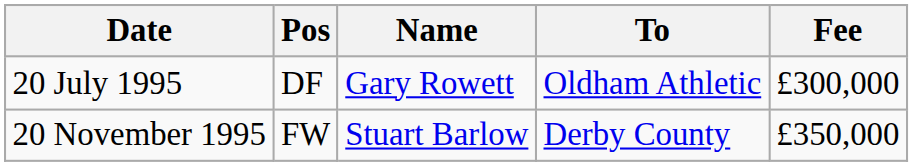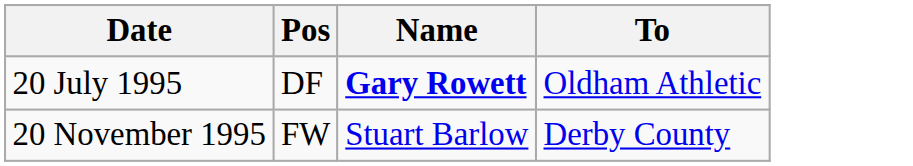- column: Fee | £300,000 | £350,000
20 July 1995 | Name: normal -> bold
